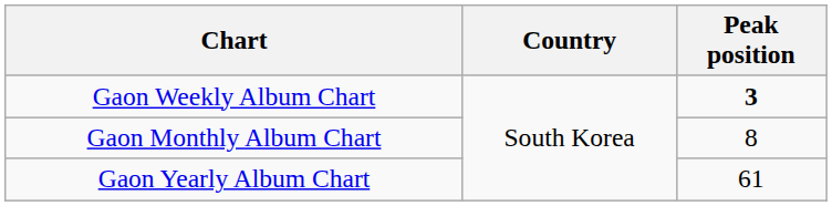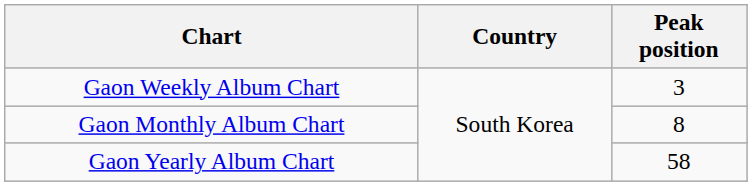Gaon Weekly Album Chart | Peak position: bold -> normal
Gaon Yearly Album Chart | Peak position: 61 -> 58
